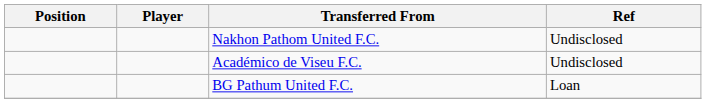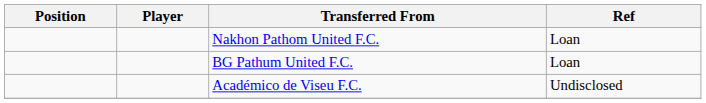Nakhon Pathom United F.C. | Ref: Undisclosed -> Loan
rows swapped: Académico de Viseu F.C. <-> BG Pathum United F.C.
